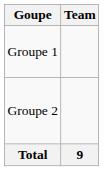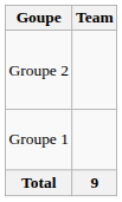rows swapped: Groupe 1 <-> Groupe 2
